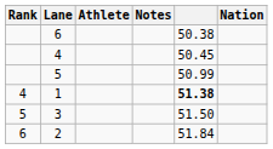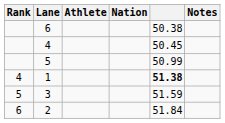columns swapped: Nation <-> Notes
3 | column 5: 51.50 -> 51.59
